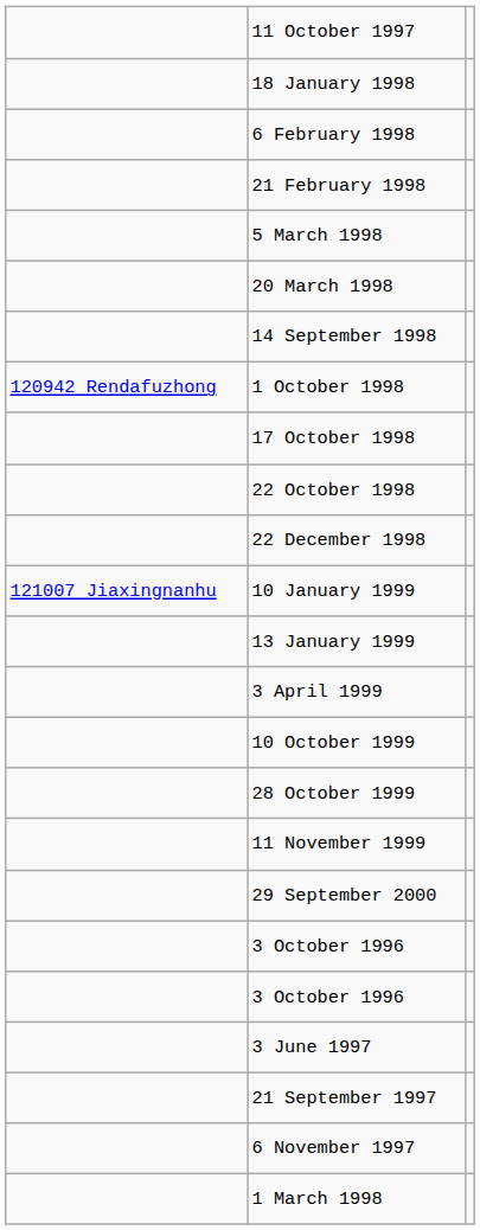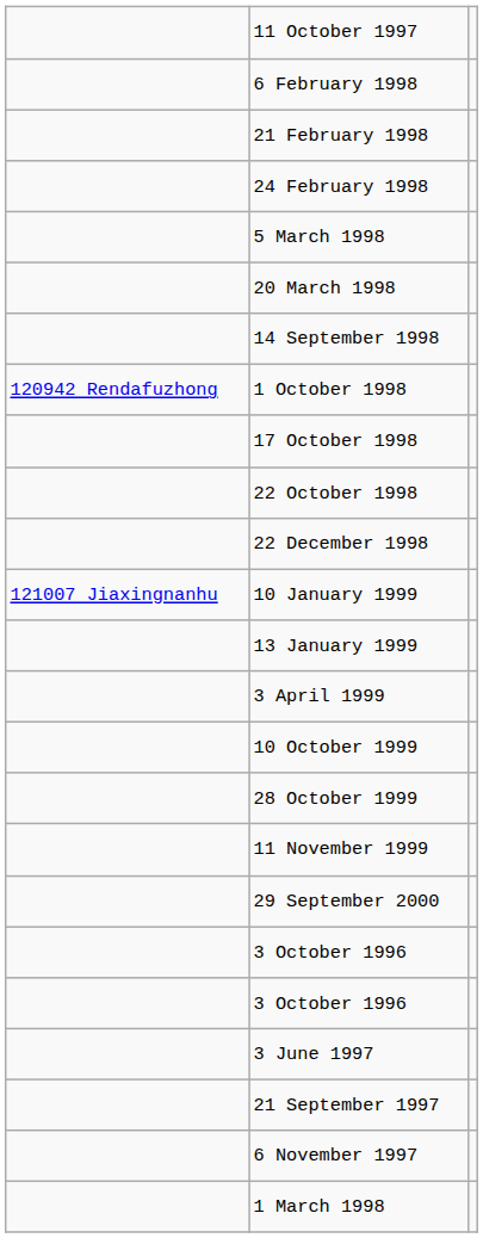- row: 18 January 1998
+ row: 24 February 1998
